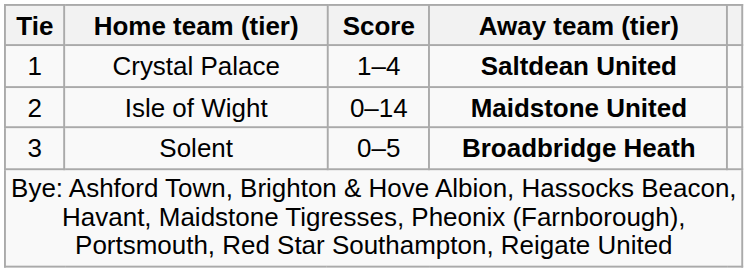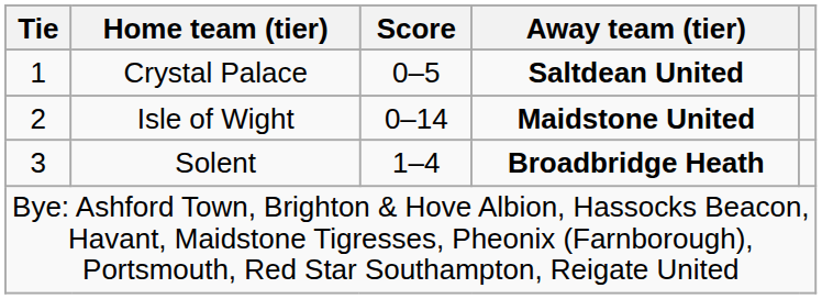Crystal Palace | Score: 1–4 -> 0–5
Solent | Score: 0–5 -> 1–4
